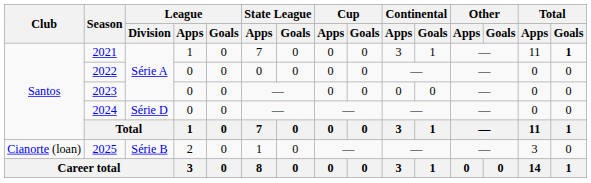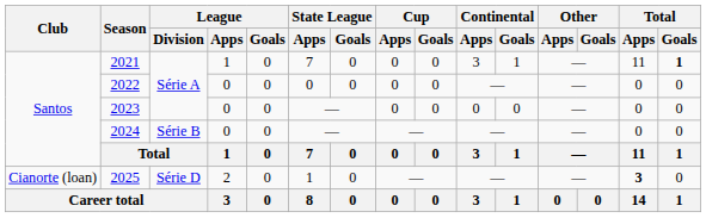2024 | League / Division: Série D -> Série B
2025 | League / Division: Série B -> Série D
2025 | Total / Apps: normal -> bold
